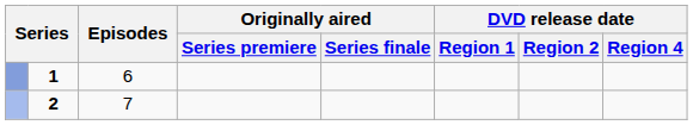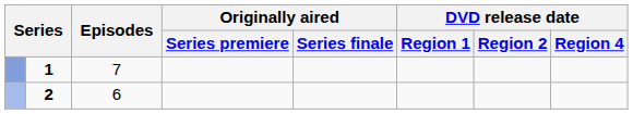1 | Episodes: 6 -> 7
2 | Episodes: 7 -> 6
